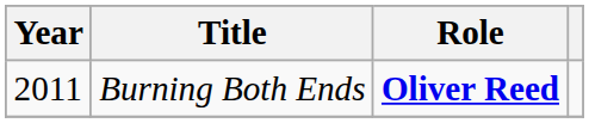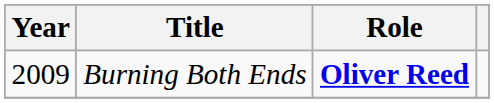Burning Both Ends | Year: 2011 -> 2009
